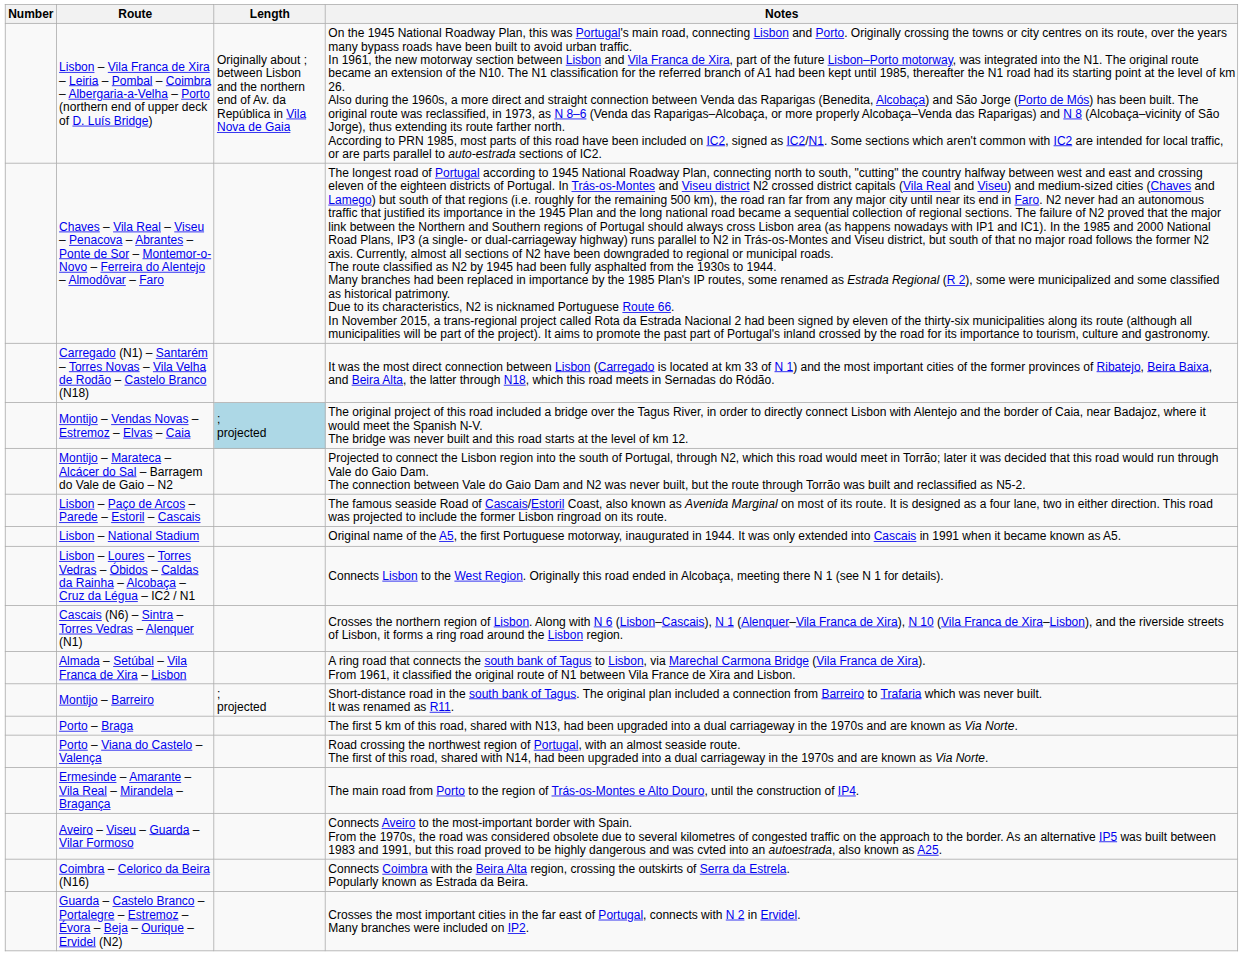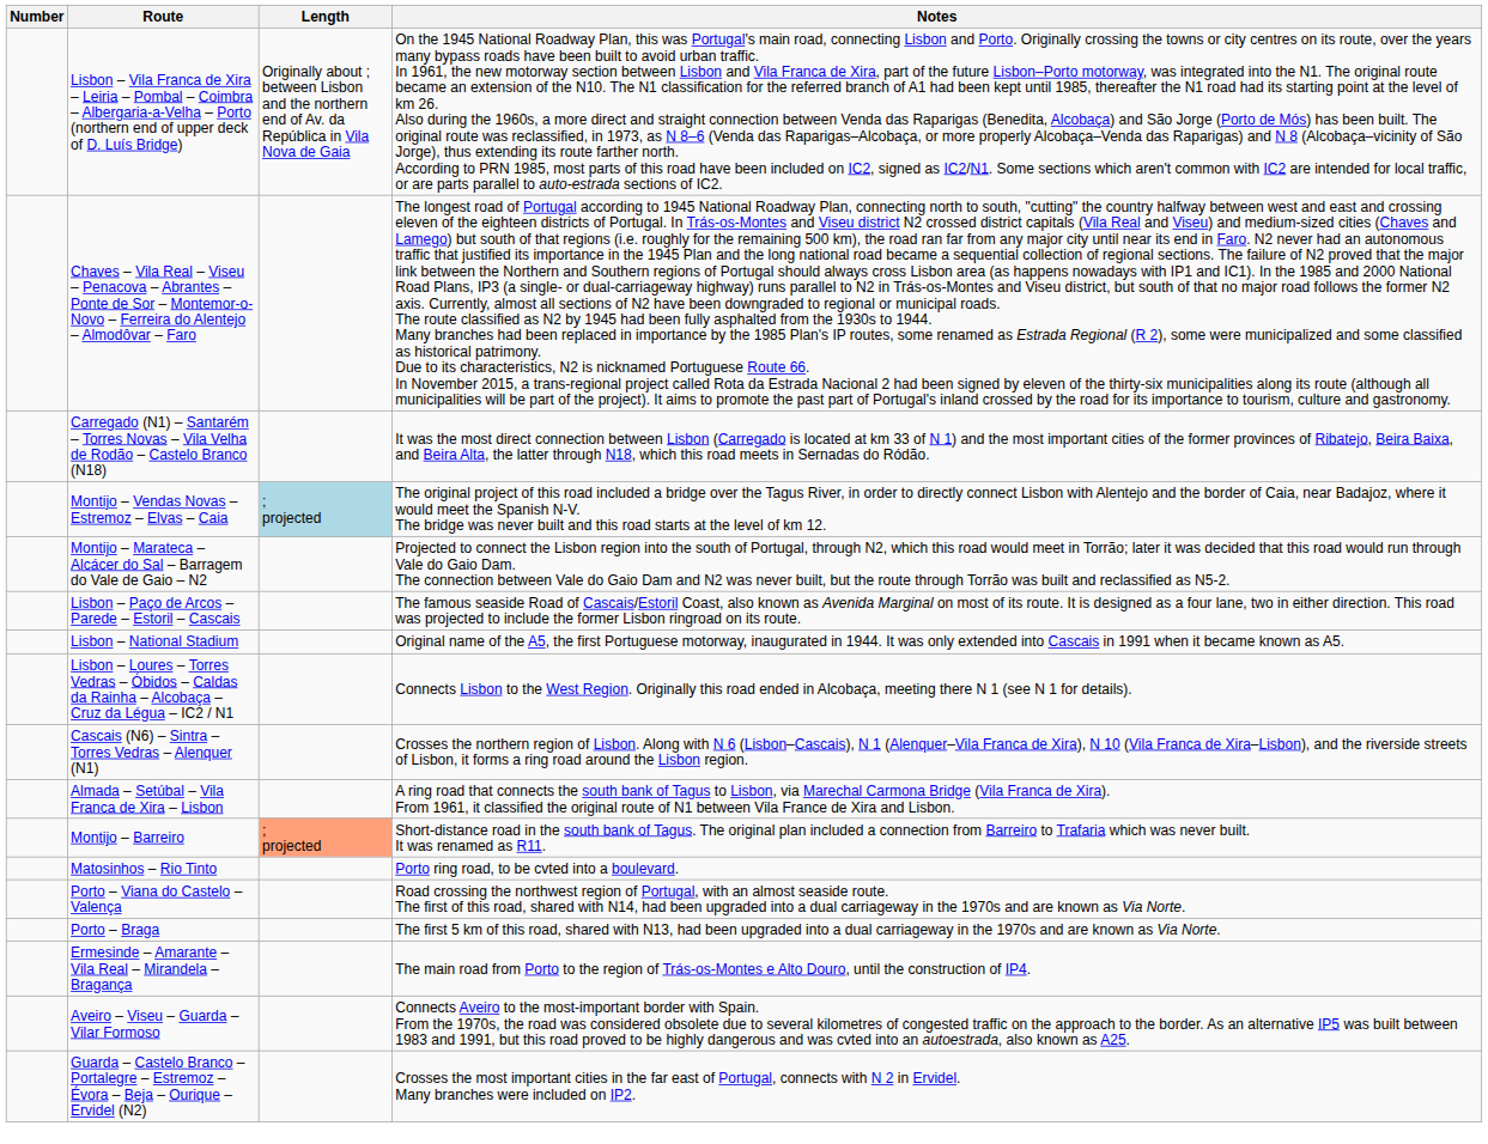Montijo – Barreiro | Length: no background -> lightsalmon background
+ row: Matosinhos – Rio Tinto | Porto ring road, to be cvted into a boulevard.
rows swapped: Porto – Viana do Castelo – Valença <-> Porto – Braga
- row: Coimbra – Celorico da Beira (N16) | Connects Coimbra with the Beira Alta region, crossing the outskirts of Serra da Estrela. Popularly known as Estrada da Beira.
